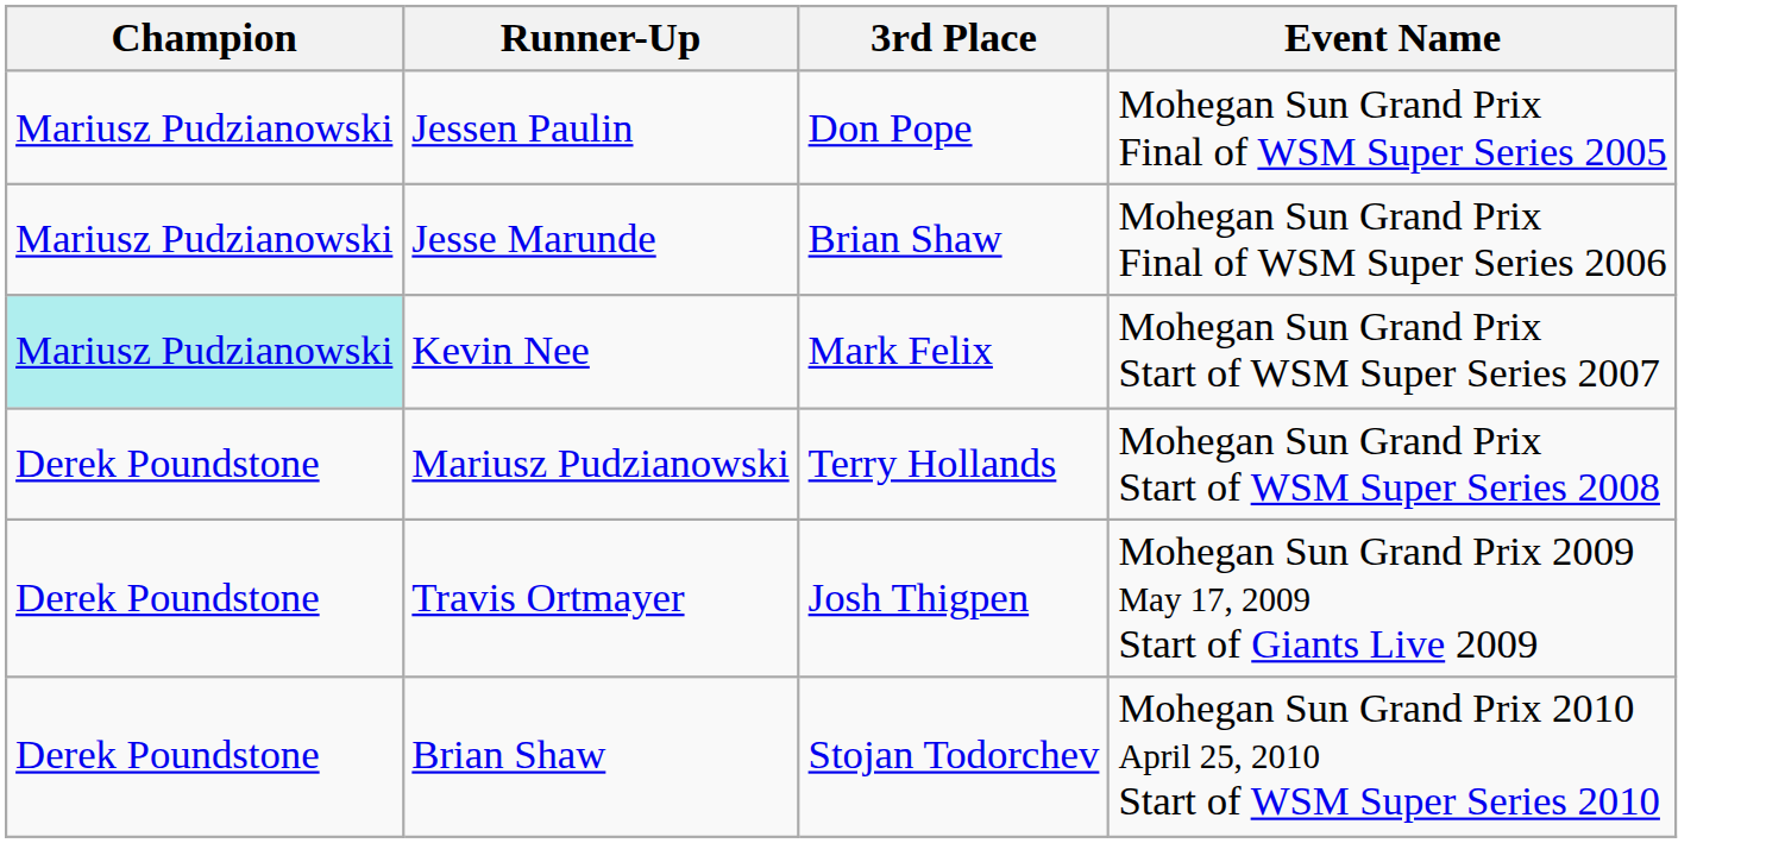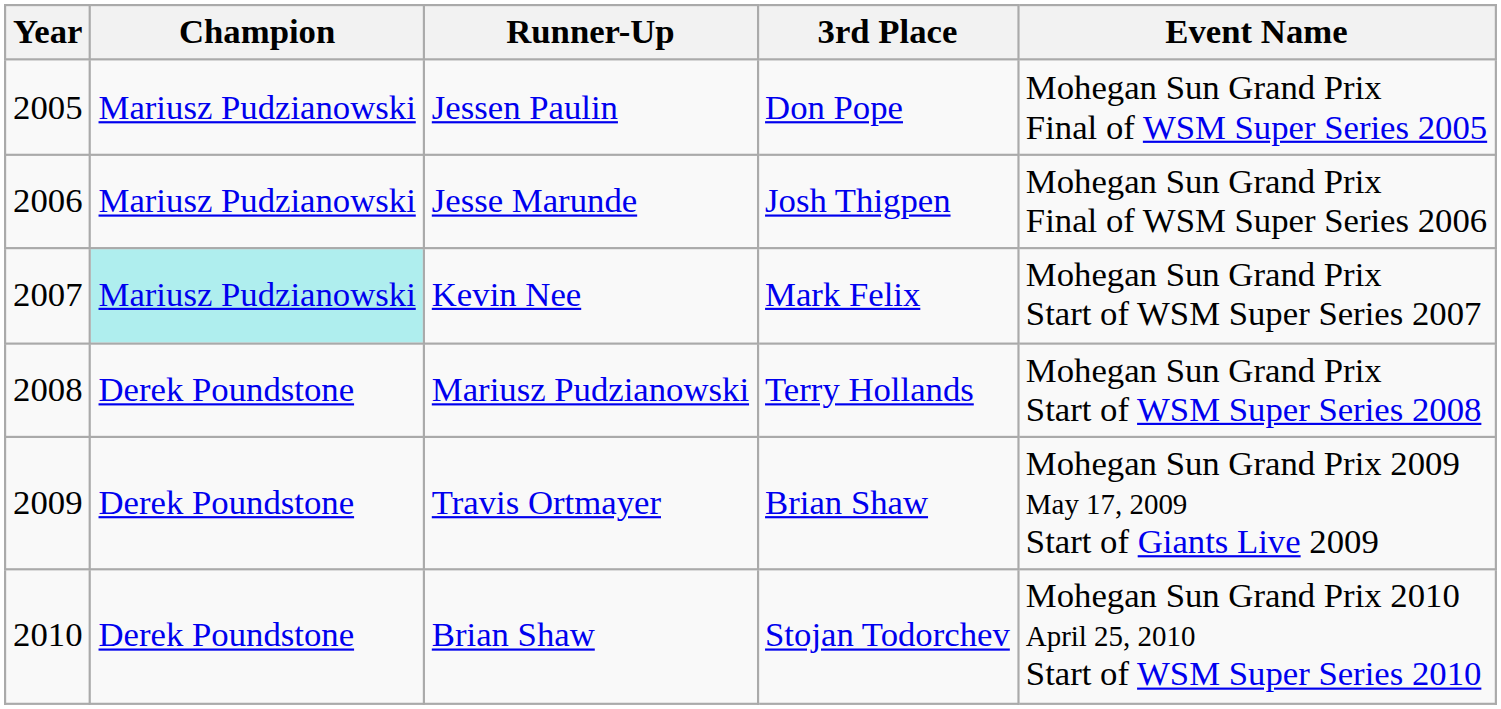+ column: Year | 2005 | 2006 | 2007 | 2008 | 2009 | 2010
Jesse Marunde | 3rd Place: Brian Shaw -> Josh Thigpen
Travis Ortmayer | 3rd Place: Josh Thigpen -> Brian Shaw
